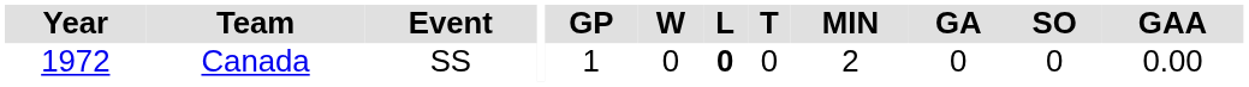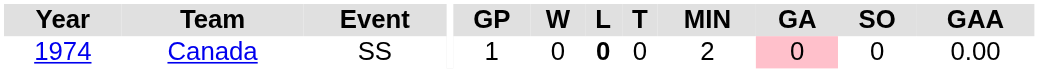Canada | Year: 1972 -> 1974
Canada | GA: no background -> pink background
